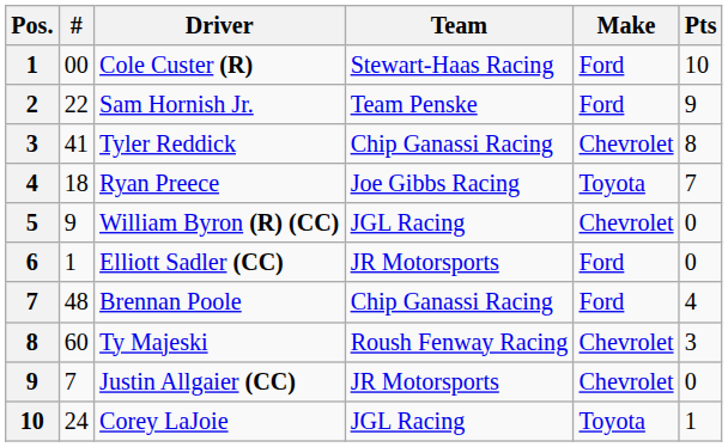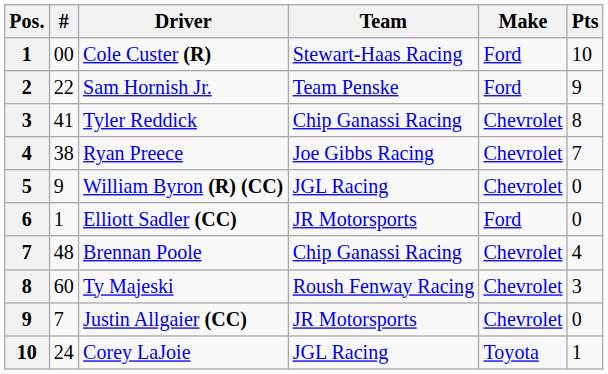Ryan Preece | #: 18 -> 38
Ryan Preece | Make: Toyota -> Chevrolet
Brennan Poole | Make: Ford -> Chevrolet
